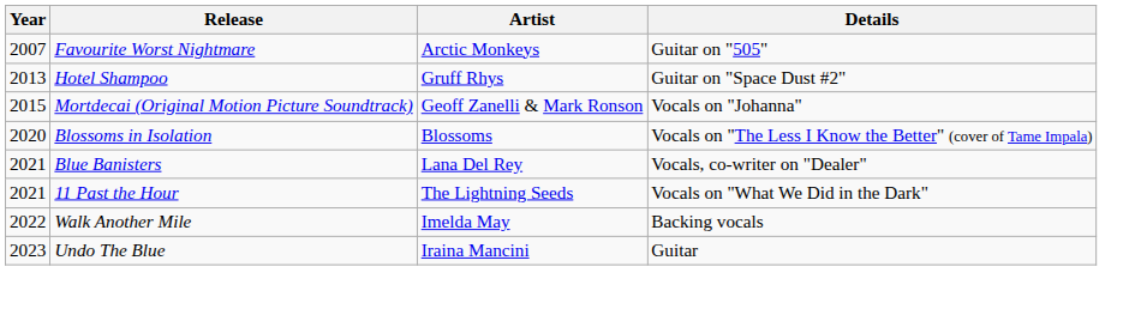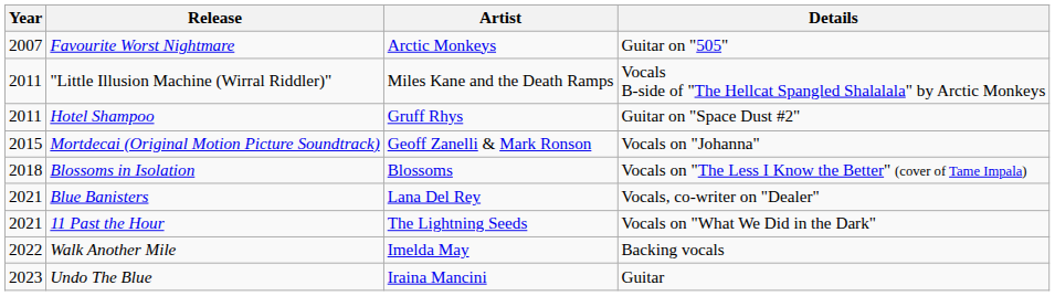+ row: 2011 | "Little Illusion Machine (Wirral Riddler)" | Miles Kane and the Death Ramps | Vocals B-side of "The Hellcat Spangled Shalalala" by Arctic Monkeys
Hotel Shampoo | Year: 2013 -> 2011
Blossoms in Isolation | Year: 2020 -> 2018
